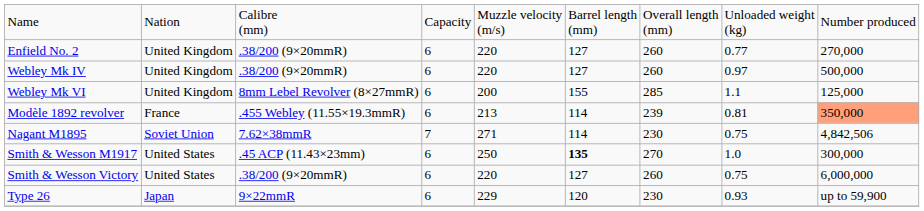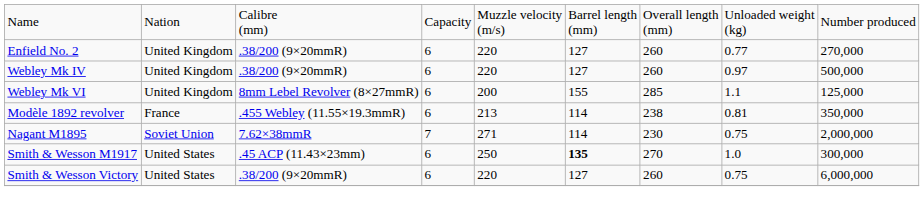Modèle 1892 revolver | column 7: 239 -> 238
Modèle 1892 revolver | column 9: lightsalmon background -> no background
Nagant M1895 | column 9: 4,842,506 -> 2,000,000
- row: Type 26 | Japan | 9×22mmR | 6 | 229 | 120 | 230 | 0.93 | up to 59,900
